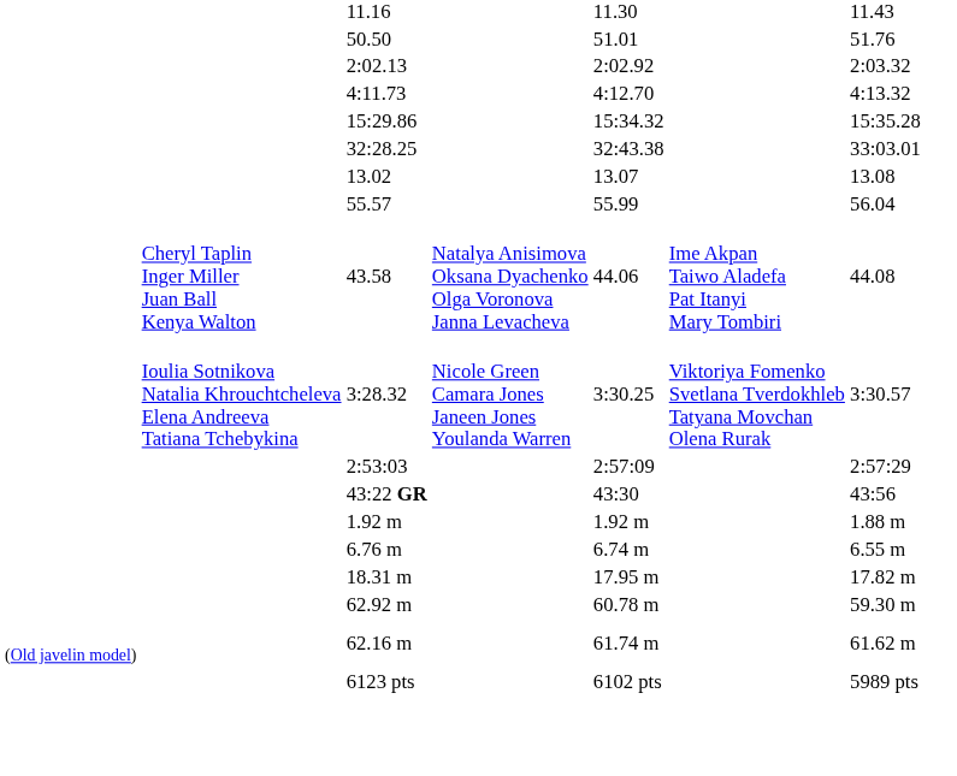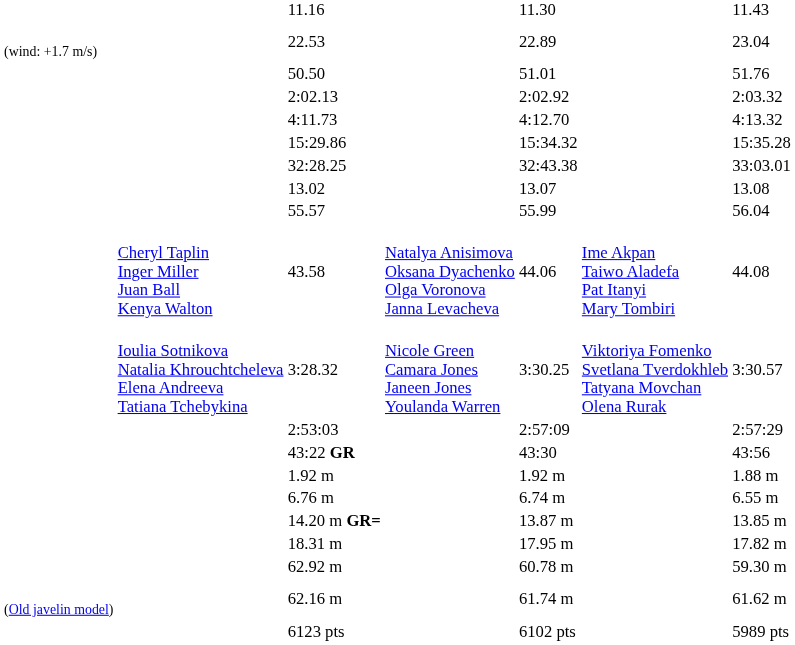+ row: (wind: +1.7 m/s) | 22.53 | 22.89 | 23.04
+ row: 14.20 m GR= | 13.87 m | 13.85 m
